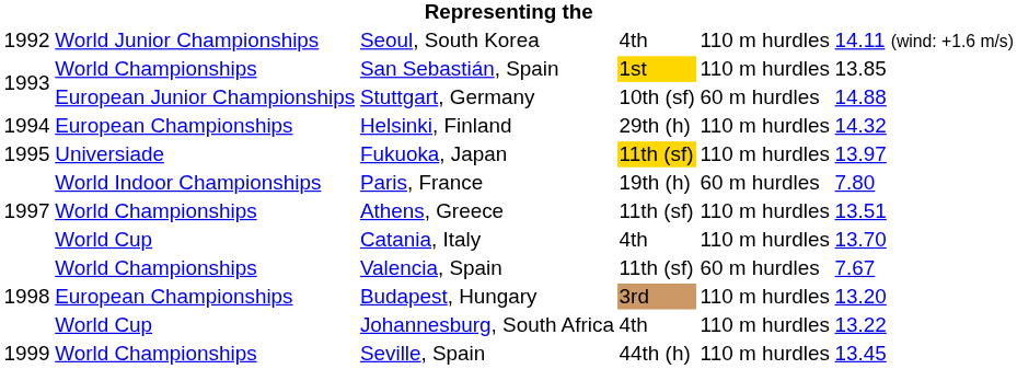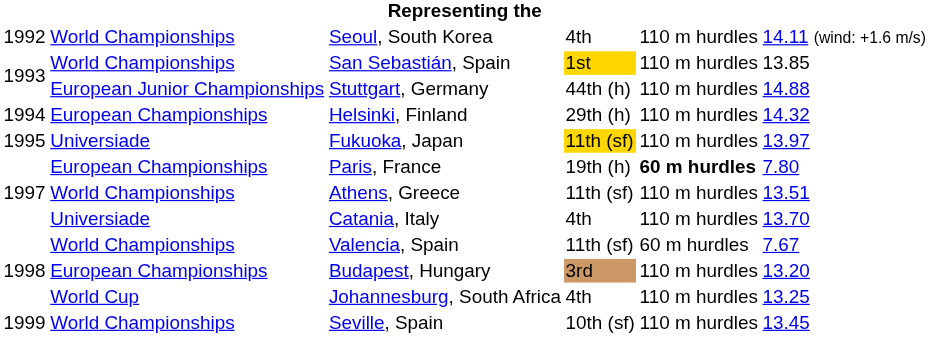Seoul, South Korea | column 2: World Junior Championships -> World Championships
Stuttgart, Germany | column 4: 10th (sf) -> 44th (h)
Stuttgart, Germany | column 5: 60 m hurdles -> 110 m hurdles
Paris, France | column 2: World Indoor Championships -> European Championships
Paris, France | column 5: normal -> bold
Catania, Italy | column 2: World Cup -> Universiade
Johannesburg, South Africa | column 6: 13.22 -> 13.25
Seville, Spain | column 4: 44th (h) -> 10th (sf)
